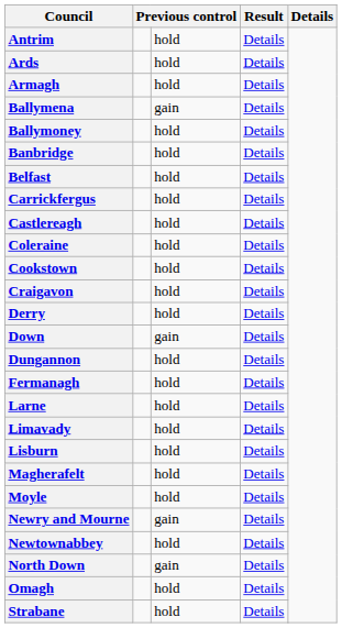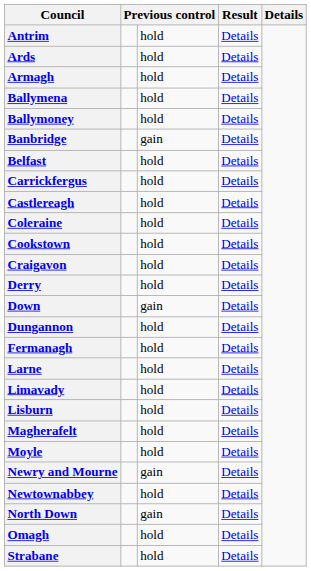Ballymena | column 3: gain -> hold
Banbridge | column 3: hold -> gain
